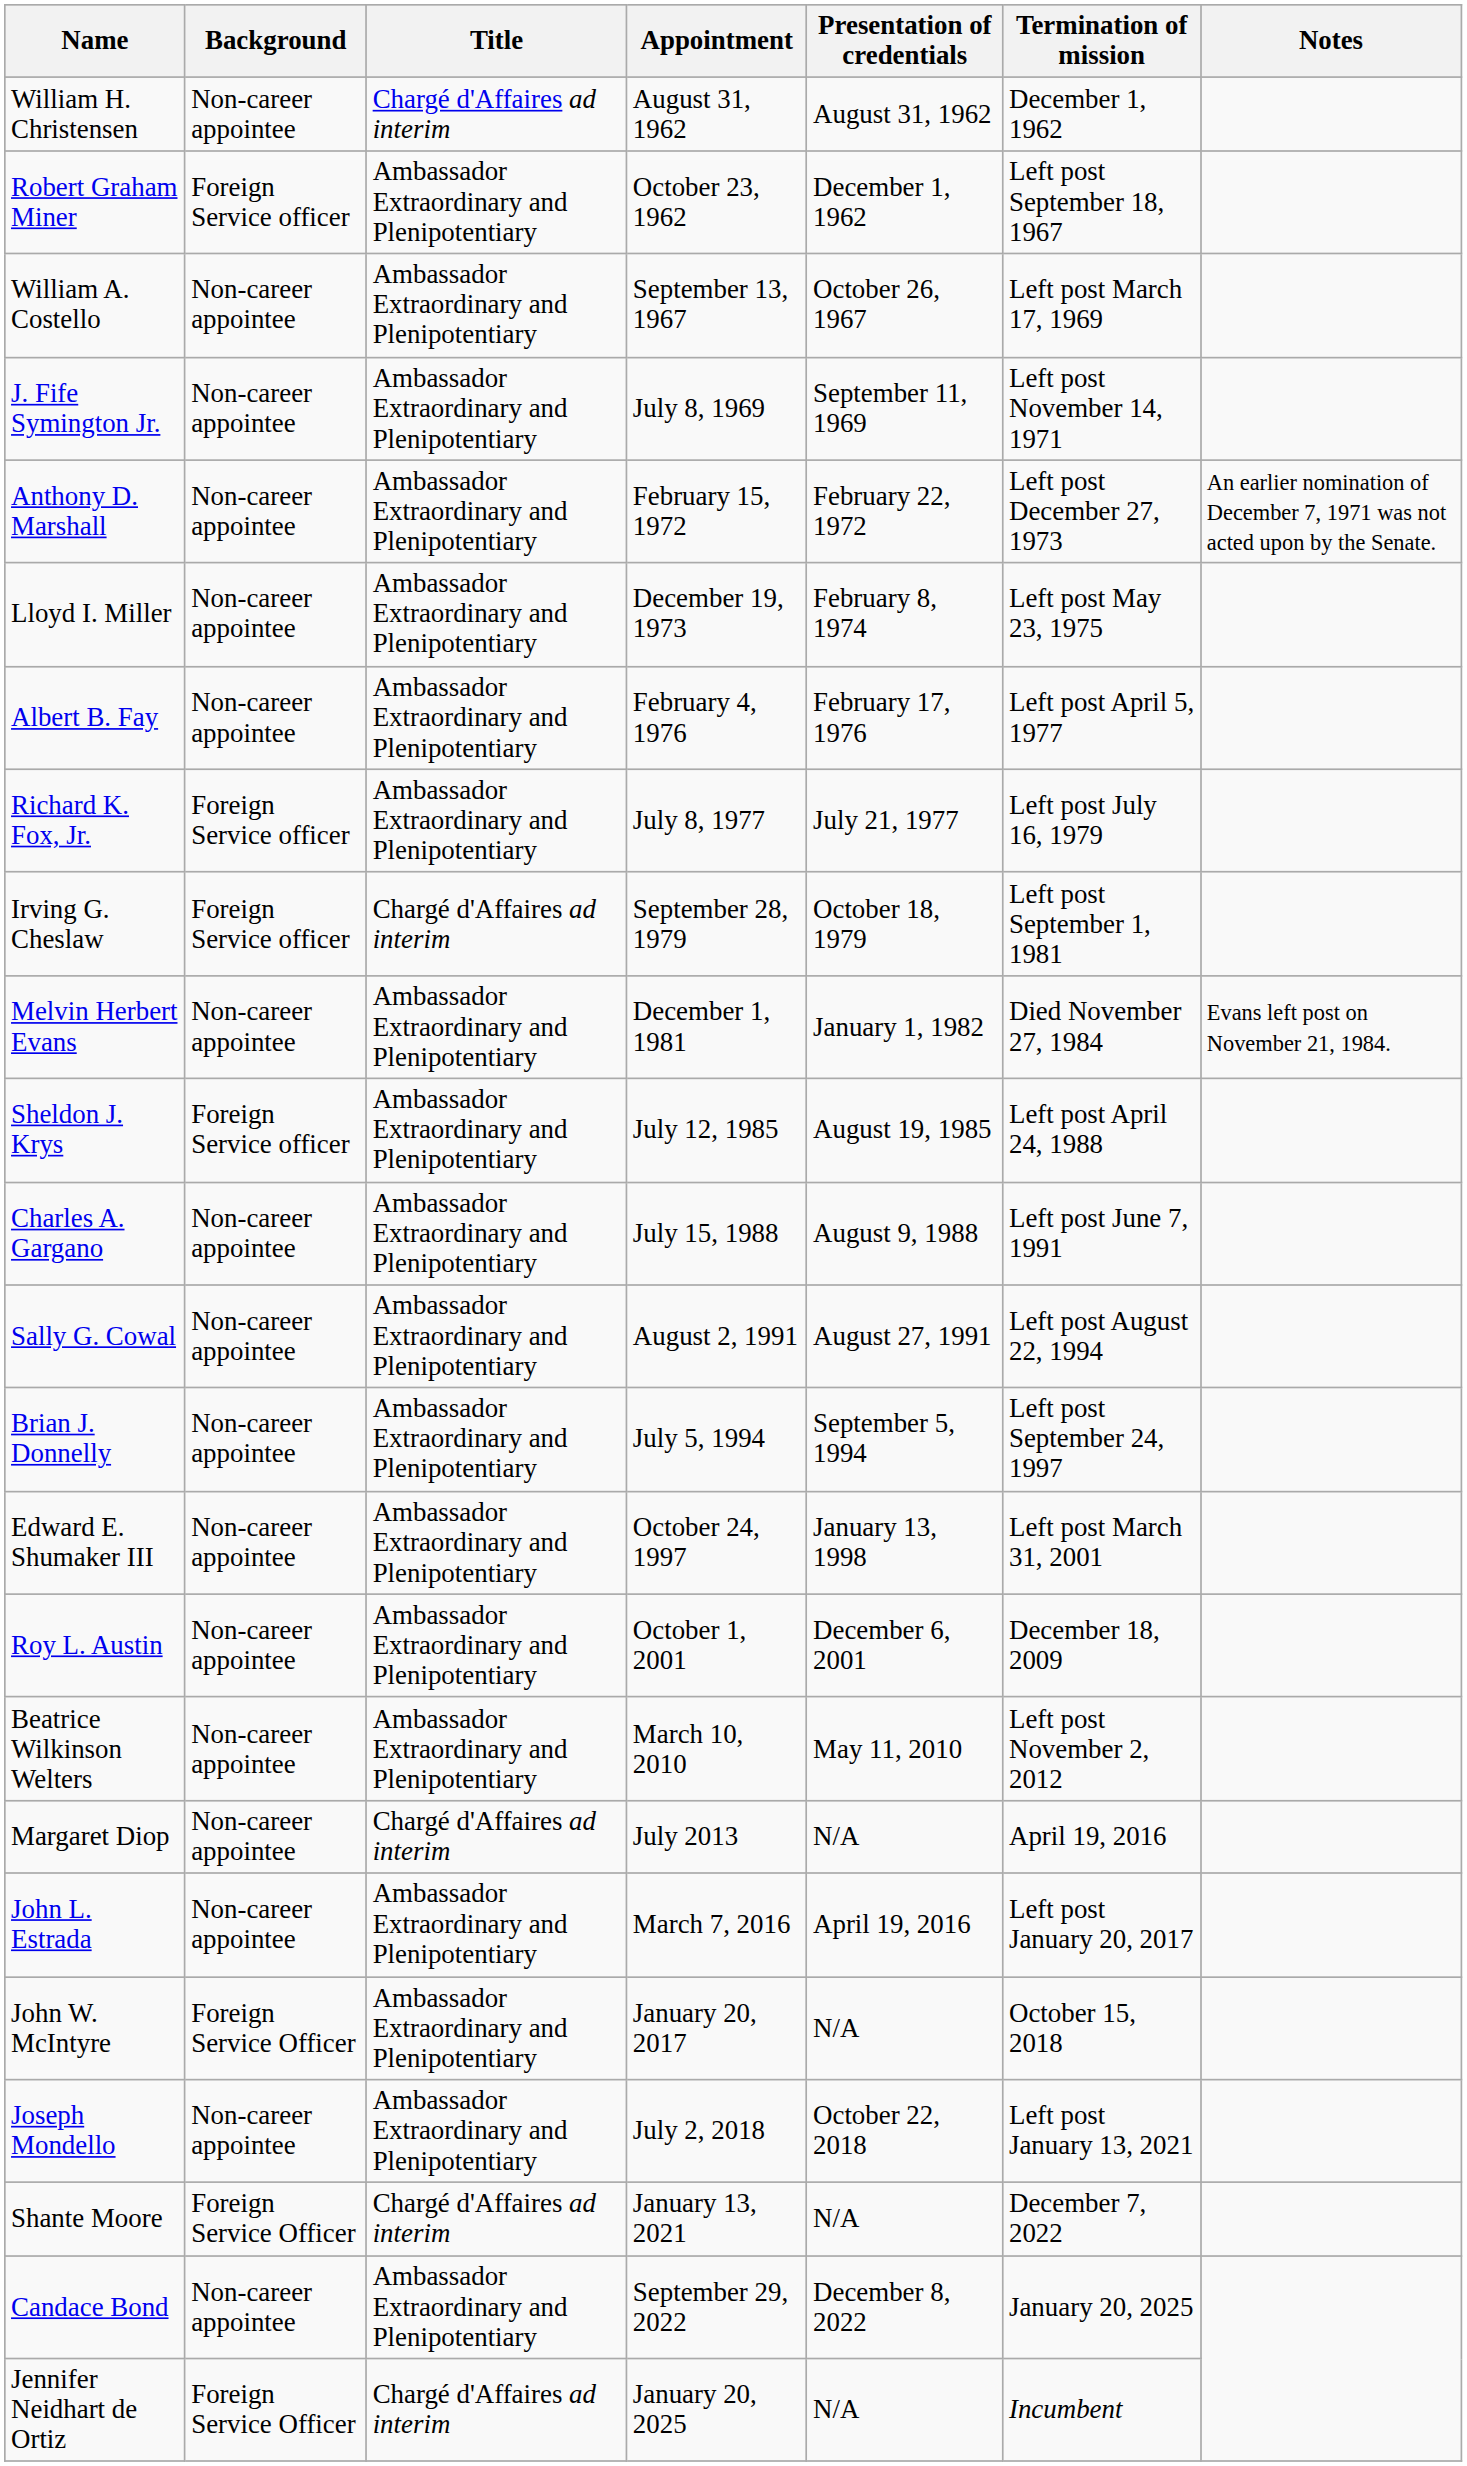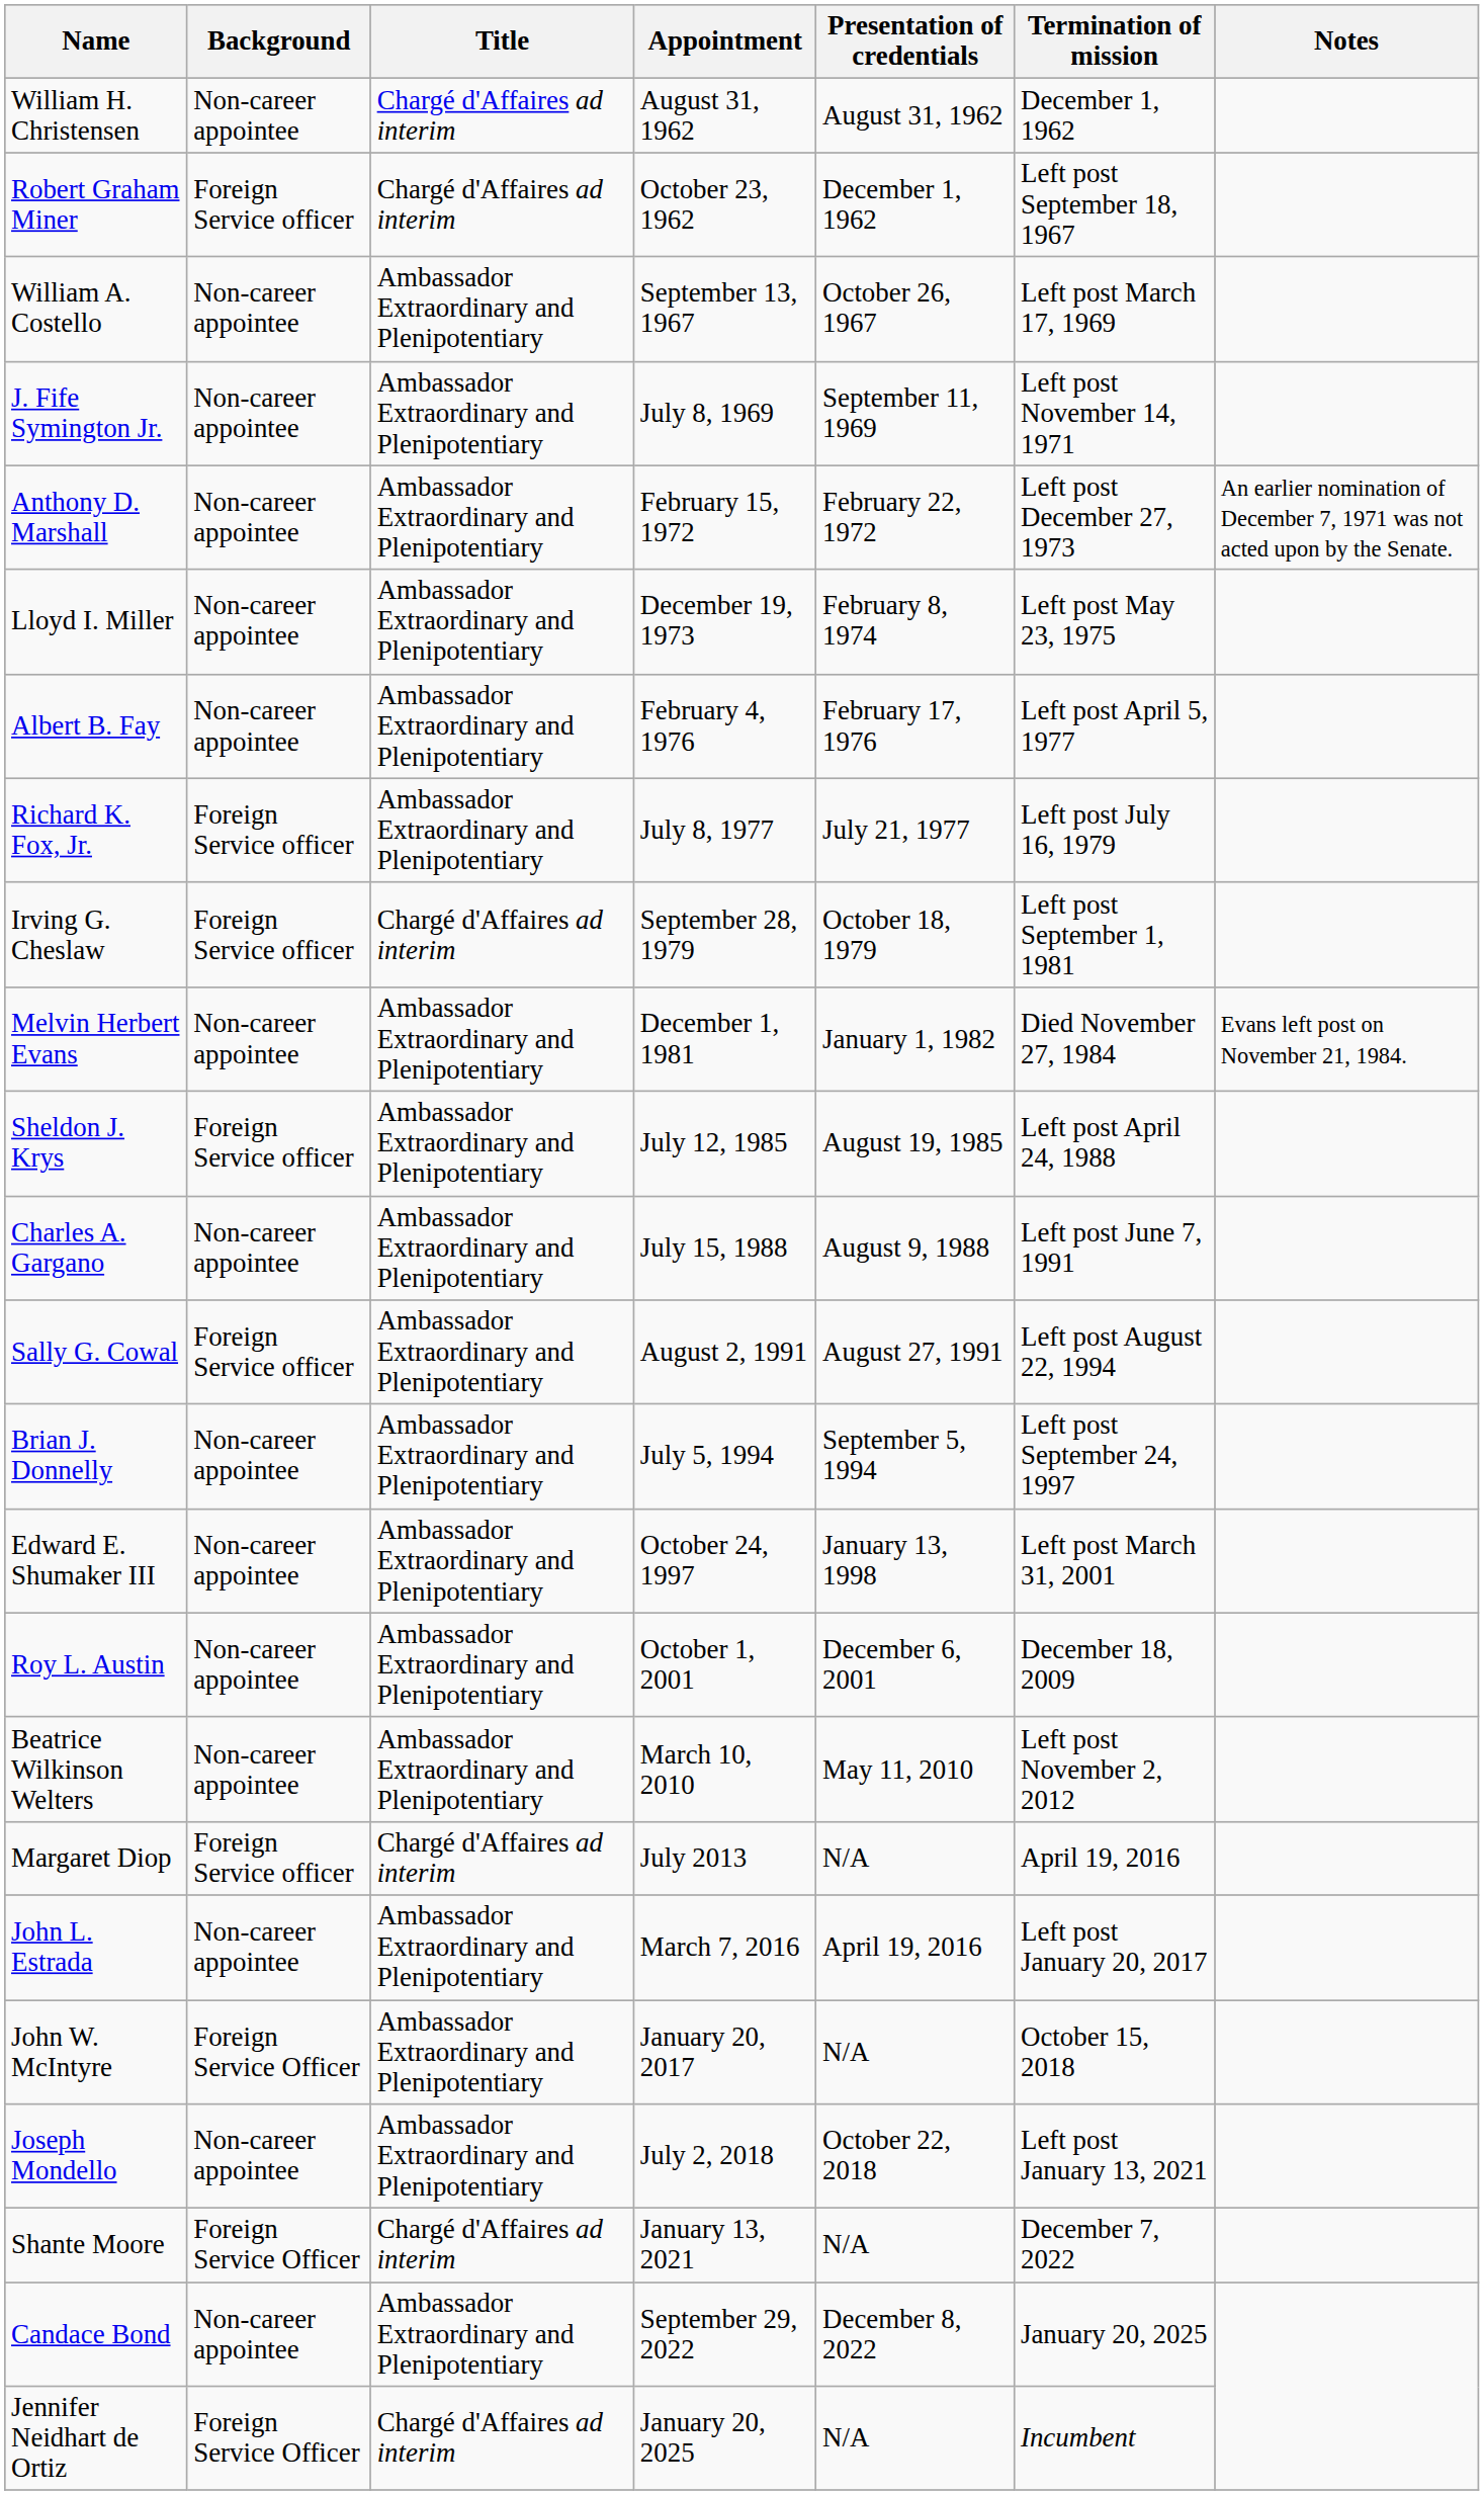Robert Graham Miner | Title: Ambassador Extraordinary and Plenipotentiary -> Chargé d'Affaires ad interim
Sally G. Cowal | Background: Non-career appointee -> Foreign Service officer
Margaret Diop | Background: Non-career appointee -> Foreign Service officer
